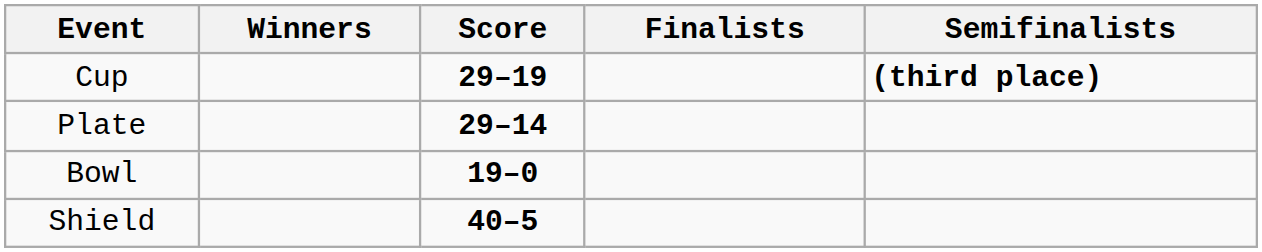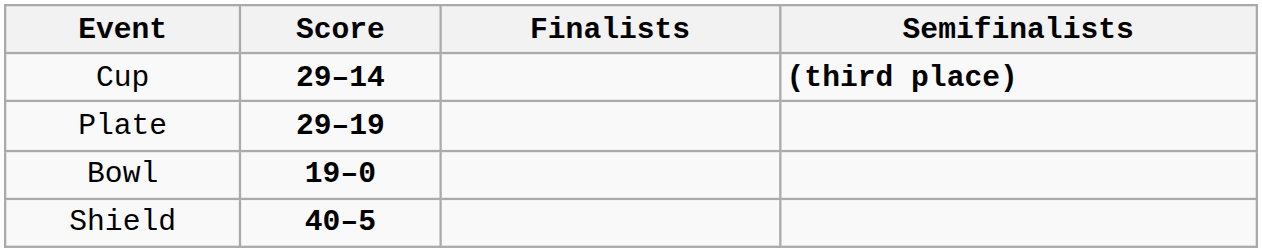- column: Winners
Cup | Score: 29–19 -> 29–14
Plate | Score: 29–14 -> 29–19
